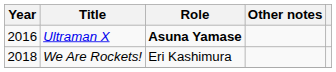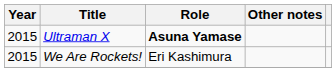Ultraman X | Year: 2016 -> 2015
We Are Rockets! | Year: 2018 -> 2015
